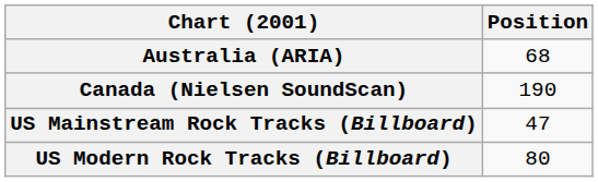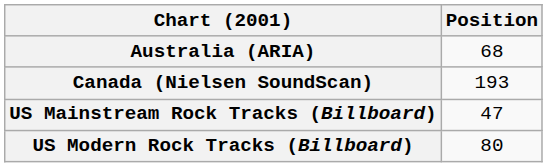Canada (Nielsen SoundScan) | Position: 190 -> 193
